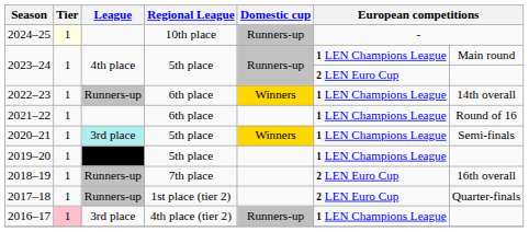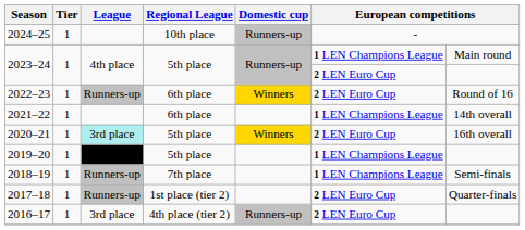2024–25 | Tier: lightyellow background -> no background
2022–23 | column 6: 1 LEN Champions League -> 2 LEN Euro Cup
2022–23 | column 7: 14th overall -> Round of 16
2021–22 | column 7: Round of 16 -> 14th overall
2020–21 | column 6: 1 LEN Champions League -> 2 LEN Euro Cup
2020–21 | column 7: Semi-finals -> 16th overall
2018–19 | column 6: 2 LEN Euro Cup -> 1 LEN Champions League
2018–19 | column 7: 16th overall -> Semi-finals
2016–17 | Tier: pink background -> no background
2016–17 | column 6: 1 LEN Champions League -> 2 LEN Euro Cup
